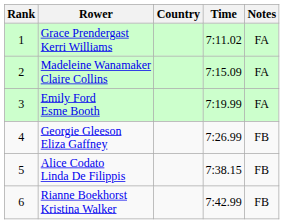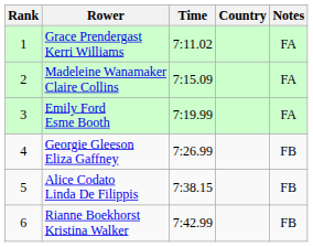columns swapped: Country <-> Time
